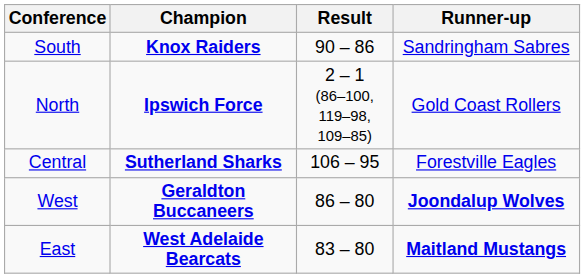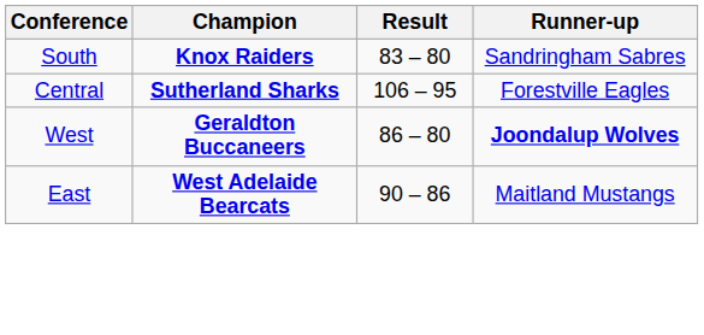South | Result: 90 – 86 -> 83 – 80
- row: North | Ipswich Force | 2 – 1 (86–100, 119–98, 109–85) | Gold Coast Rollers
East | Result: 83 – 80 -> 90 – 86
East | Runner-up: bold -> normal
